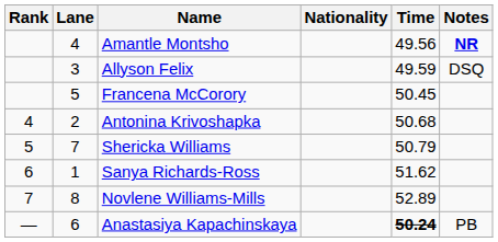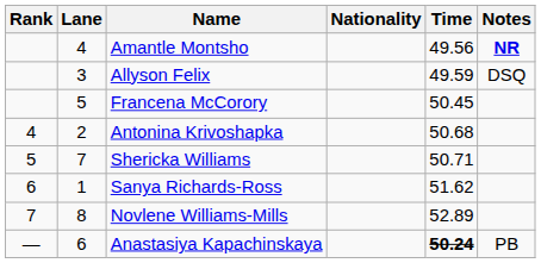Shericka Williams | Time: 50.79 -> 50.71
